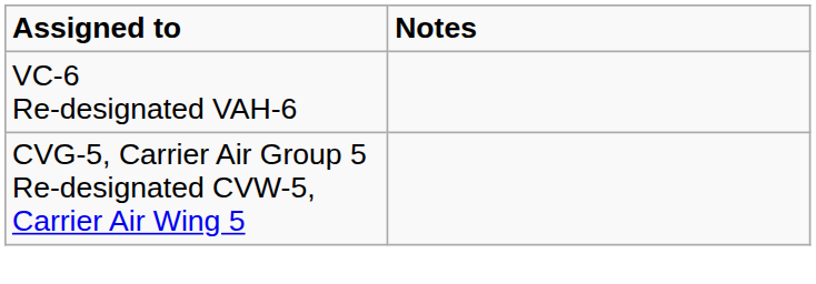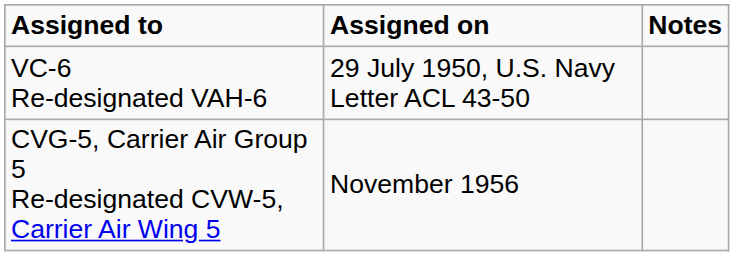+ column: Assigned on | 29 July 1950, U.S. Navy Letter ACL 43-50 | November 1956
